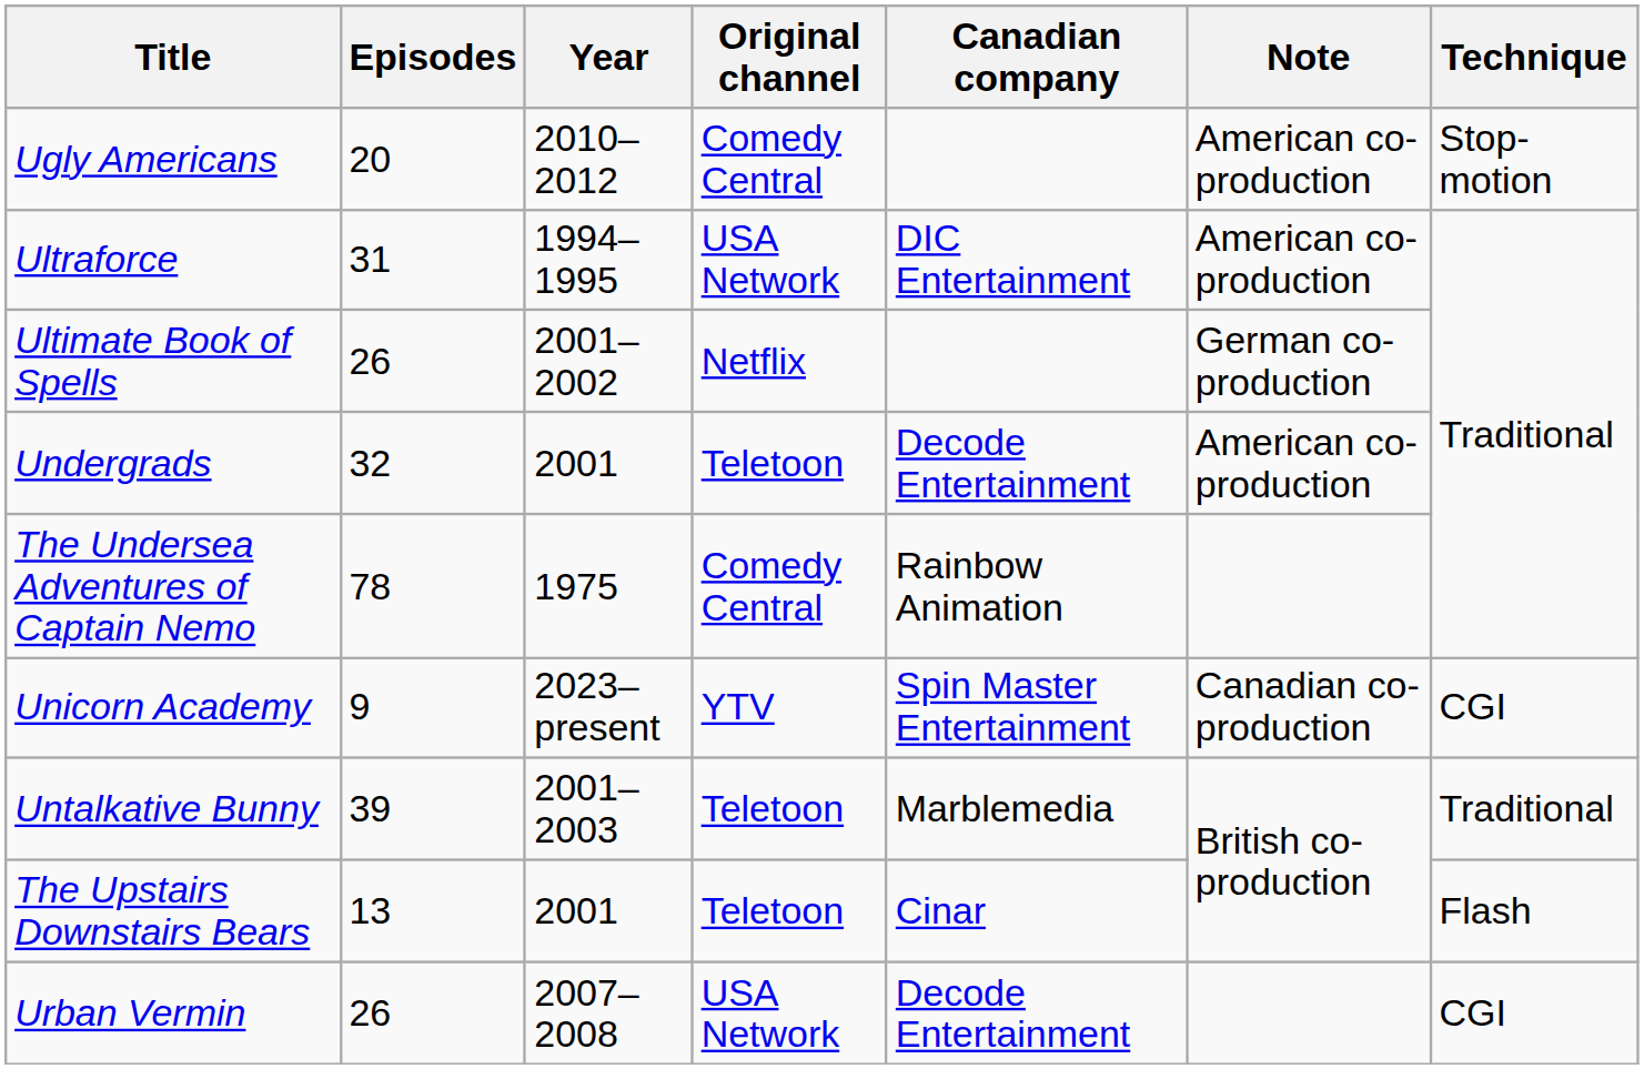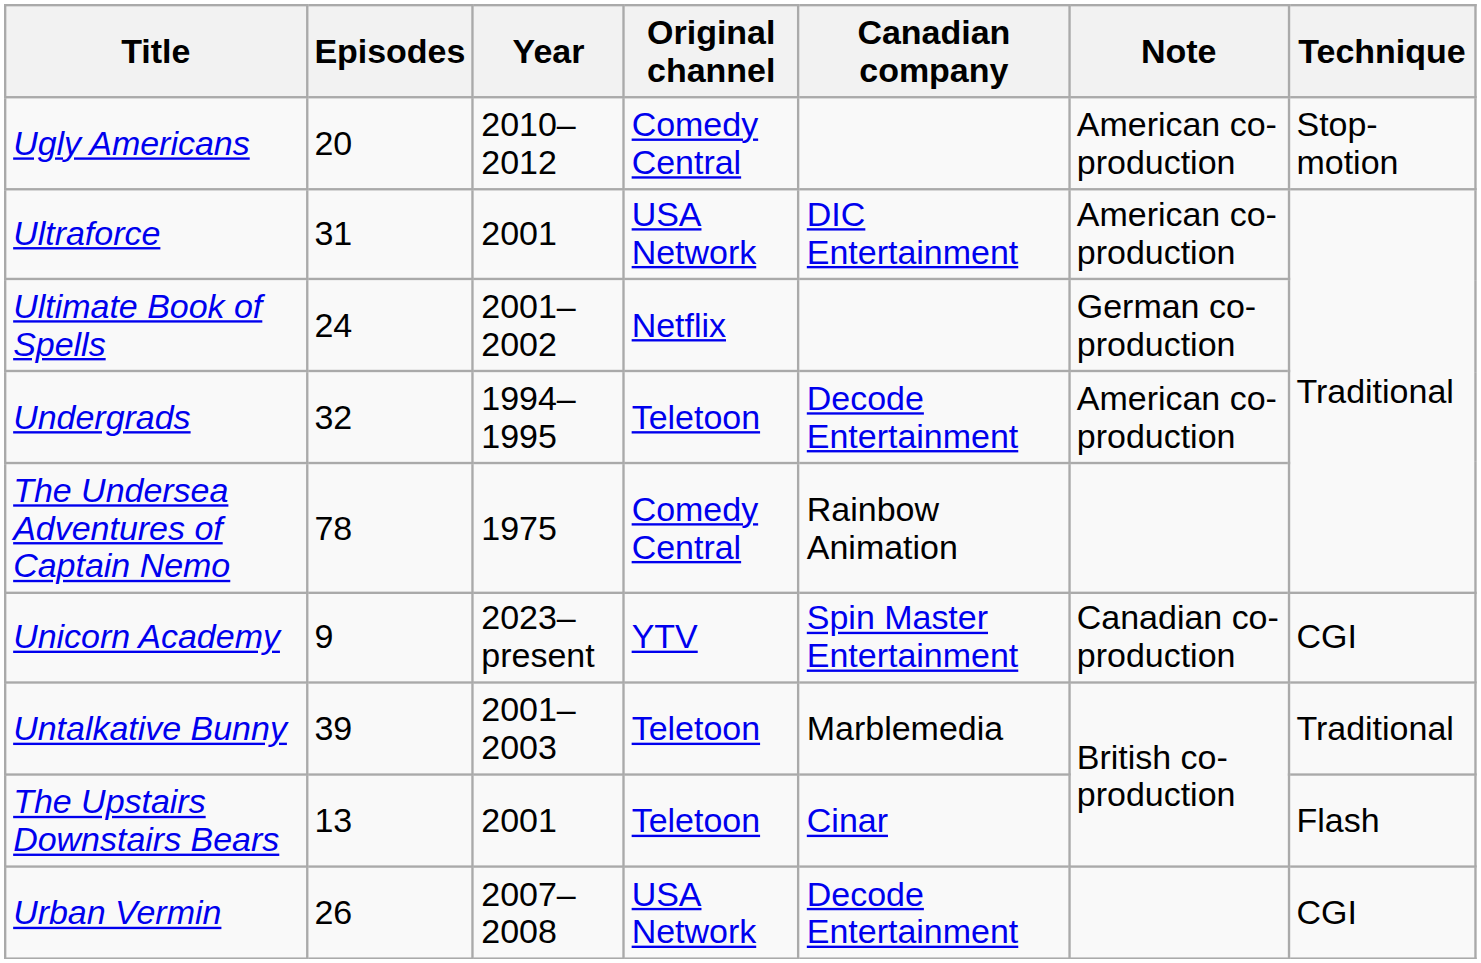Ultraforce | Year: 1994–1995 -> 2001
Ultimate Book of Spells | Episodes: 26 -> 24
Undergrads | Year: 2001 -> 1994–1995
